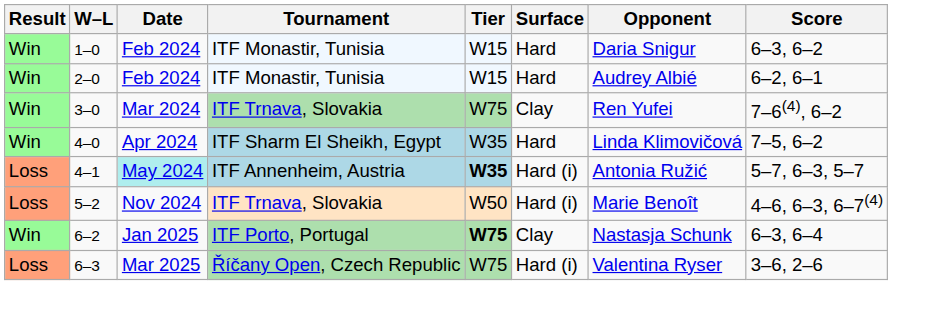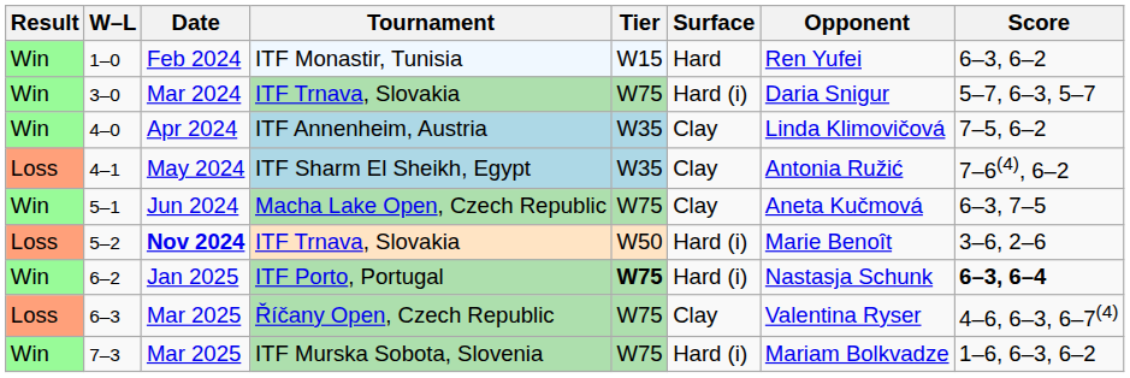1–0 | Opponent: Daria Snigur -> Ren Yufei
- row: Win | 2–0 | Feb 2024 | ITF Monastir, Tunisia | W15 | Hard | Audrey Albié | 6–2, 6–1
3–0 | Surface: Clay -> Hard (i)
3–0 | Opponent: Ren Yufei -> Daria Snigur
3–0 | Score: 7–6(4), 6–2 -> 5–7, 6–3, 5–7
4–0 | Tournament: ITF Sharm El Sheikh, Egypt -> ITF Annenheim, Austria
4–0 | Surface: Hard -> Clay
4–1 | Date: paleturquoise background -> no background
4–1 | Tournament: ITF Annenheim, Austria -> ITF Sharm El Sheikh, Egypt
4–1 | Tier: bold -> normal
4–1 | Surface: Hard (i) -> Clay
4–1 | Score: 5–7, 6–3, 5–7 -> 7–6(4), 6–2
+ row: Win | 5–1 | Jun 2024 | Macha Lake Open, Czech Republic | W75 | Clay | Aneta Kučmová | 6–3, 7–5
5–2 | Date: normal -> bold
5–2 | Score: 4–6, 6–3, 6–7(4) -> 3–6, 2–6
6–2 | Surface: Clay -> Hard (i)
6–2 | Score: normal -> bold
6–3 | Surface: Hard (i) -> Clay
6–3 | Score: 3–6, 2–6 -> 4–6, 6–3, 6–7(4)
+ row: Win | 7–3 | Mar 2025 | ITF Murska Sobota, Slovenia | W75 | Hard (i) | Mariam Bolkvadze | 1–6, 6–3, 6–2
